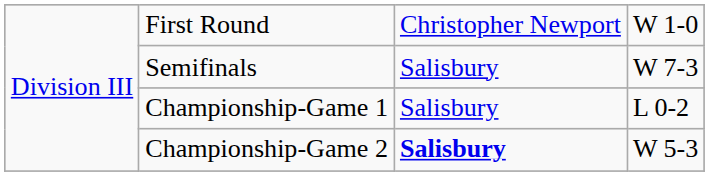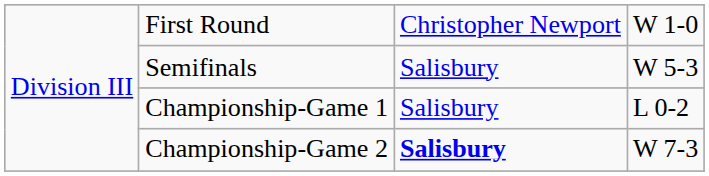Semifinals | column 4: W 7-3 -> W 5-3
Championship-Game 2 | column 4: W 5-3 -> W 7-3
